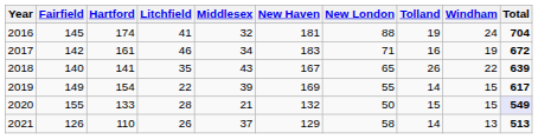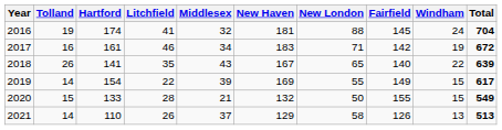columns swapped: Fairfield <-> Tolland
2020 | Total: lavender background -> no background
